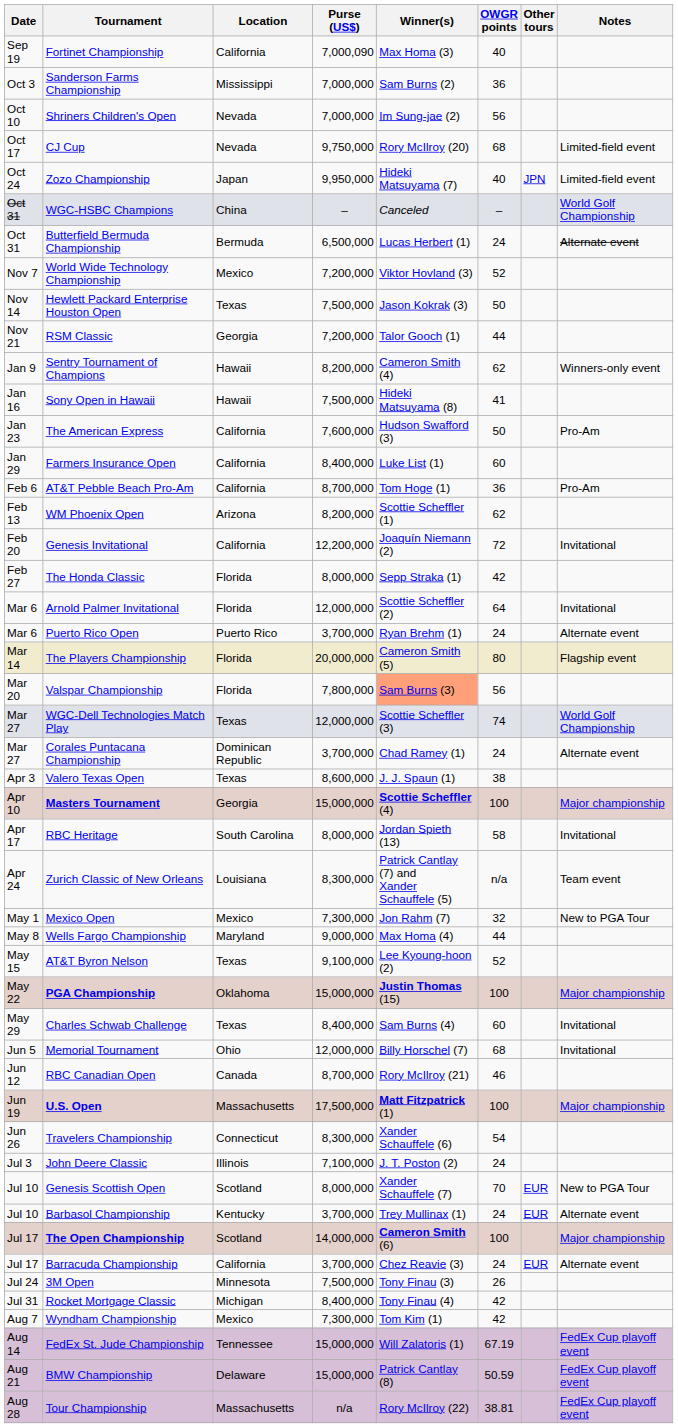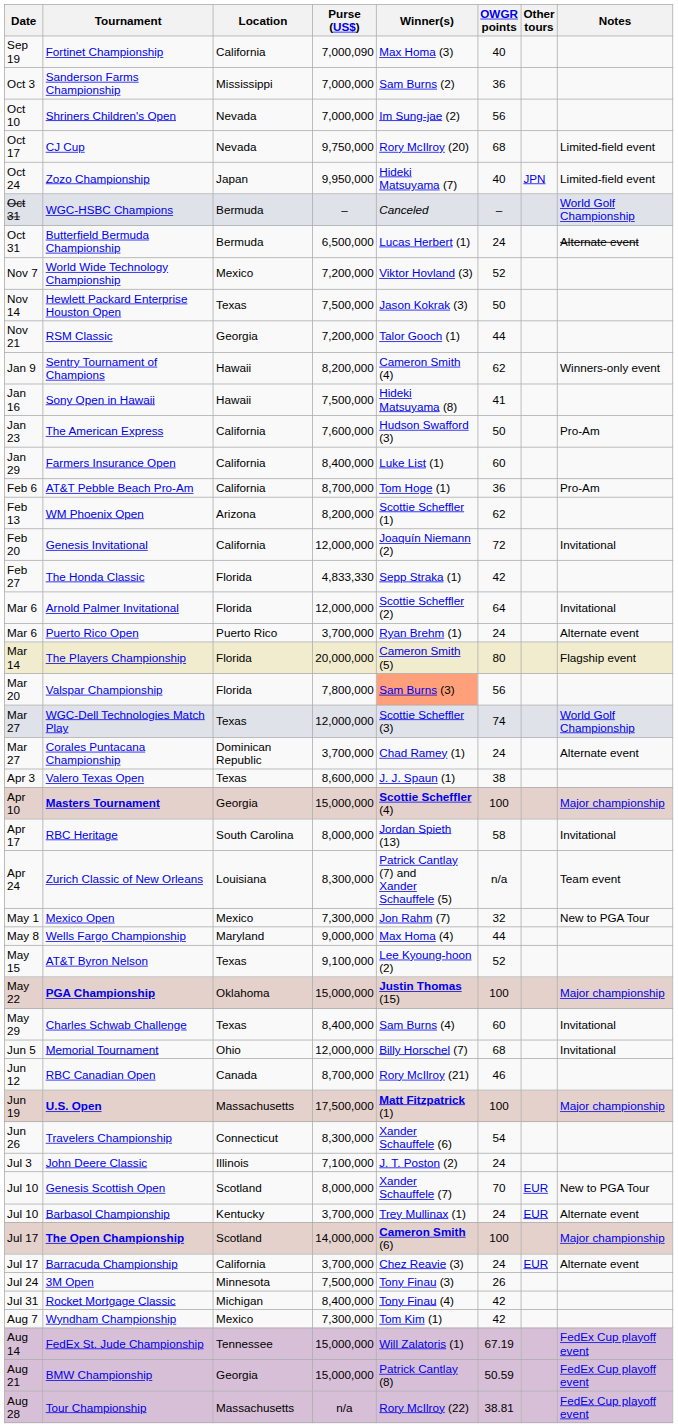WGC-HSBC Champions | Location: China -> Bermuda
Genesis Invitational | Purse (US$): 12,200,000 -> 12,000,000
The Honda Classic | Purse (US$): 8,000,000 -> 4,833,330
BMW Championship | Location: Delaware -> Georgia
